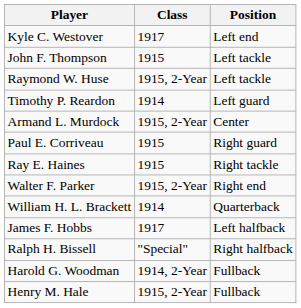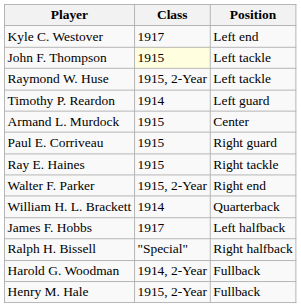John F. Thompson | Class: no background -> lightyellow background
Armand L. Murdock | Class: 1915, 2-Year -> 1915
